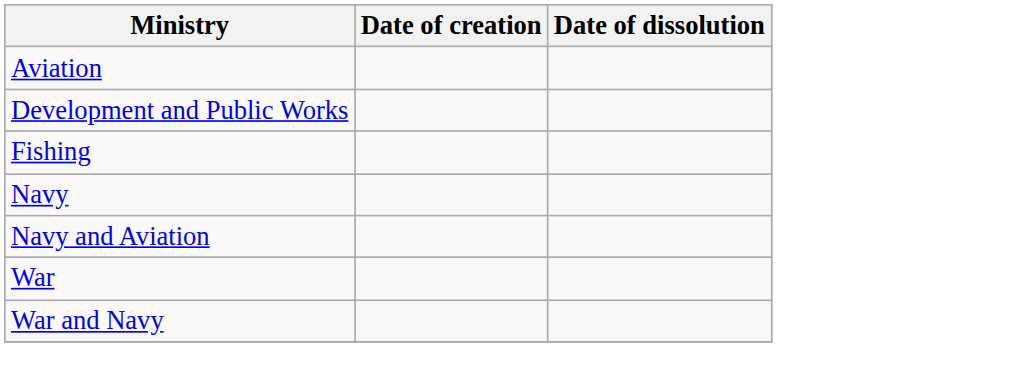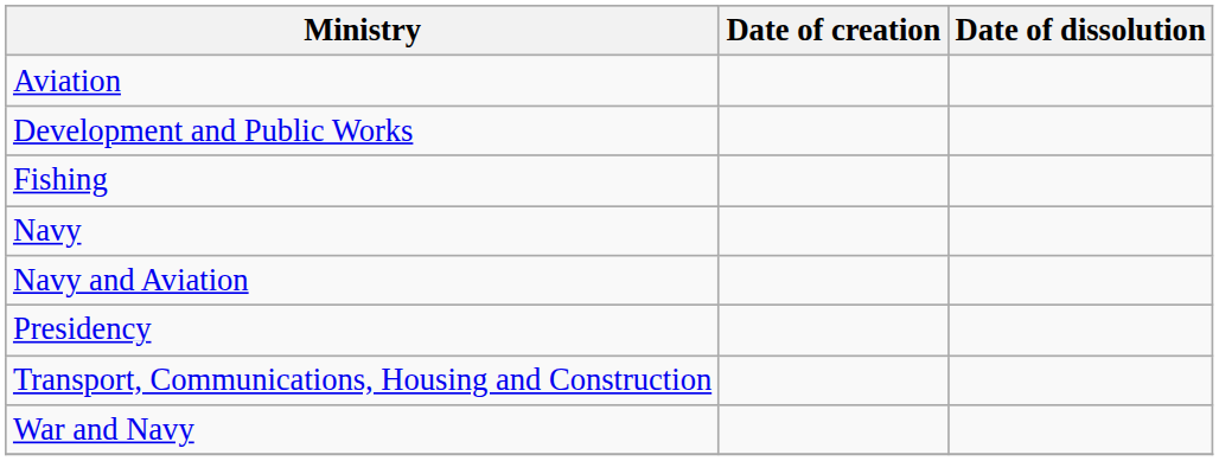+ row: Presidency
+ row: Transport, Communications, Housing and Construction
- row: War
